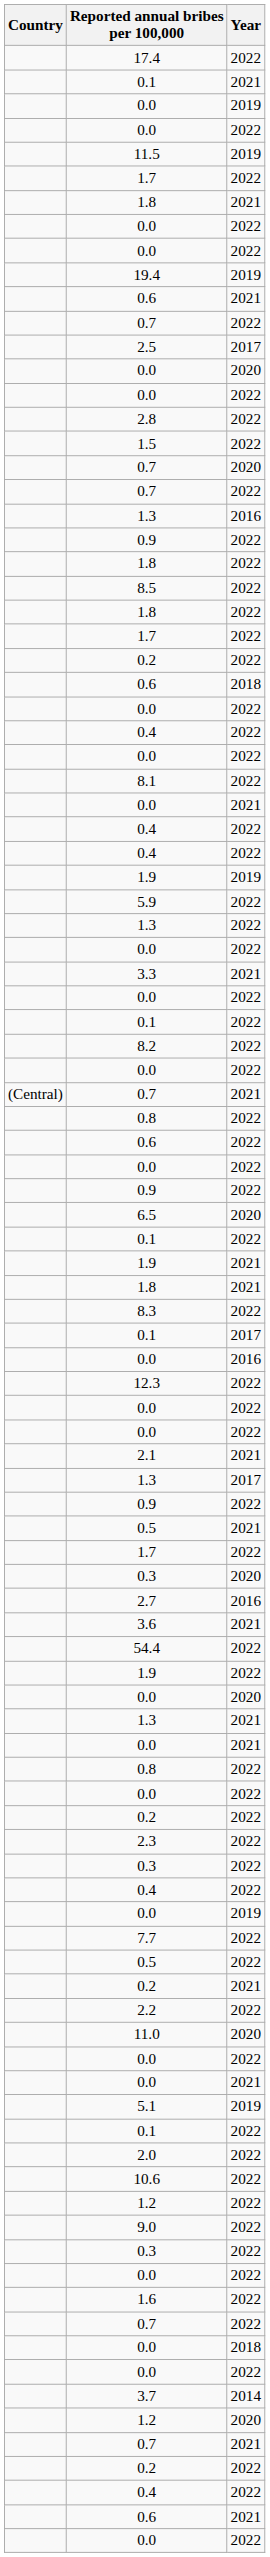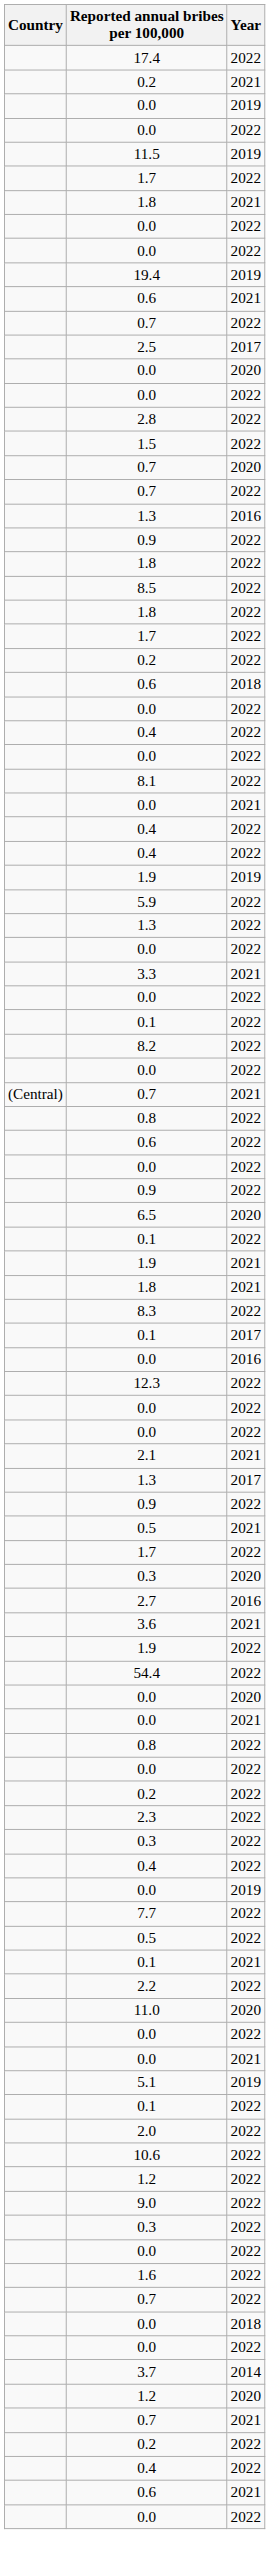rows swapped: 0.2 / 2021 <-> 0.1 / 2021
rows swapped: 1.9 / 2022 <-> 54.4
- row: 1.3 | 2021
